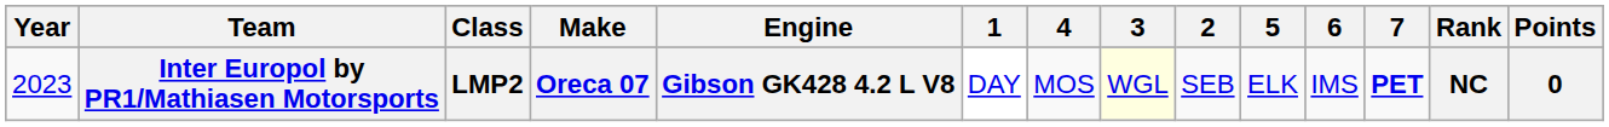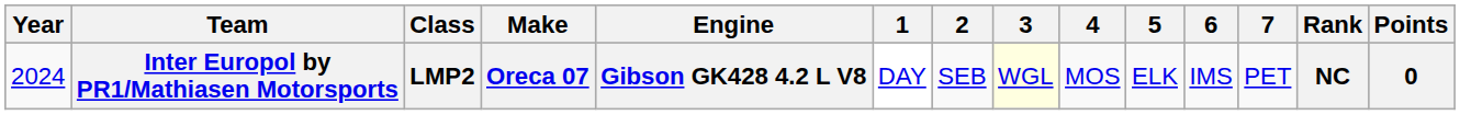columns swapped: 2 <-> 4
Inter Europol by PR1/Mathiasen Motorsports | Year: 2023 -> 2024
Inter Europol by PR1/Mathiasen Motorsports | 7: bold -> normal
